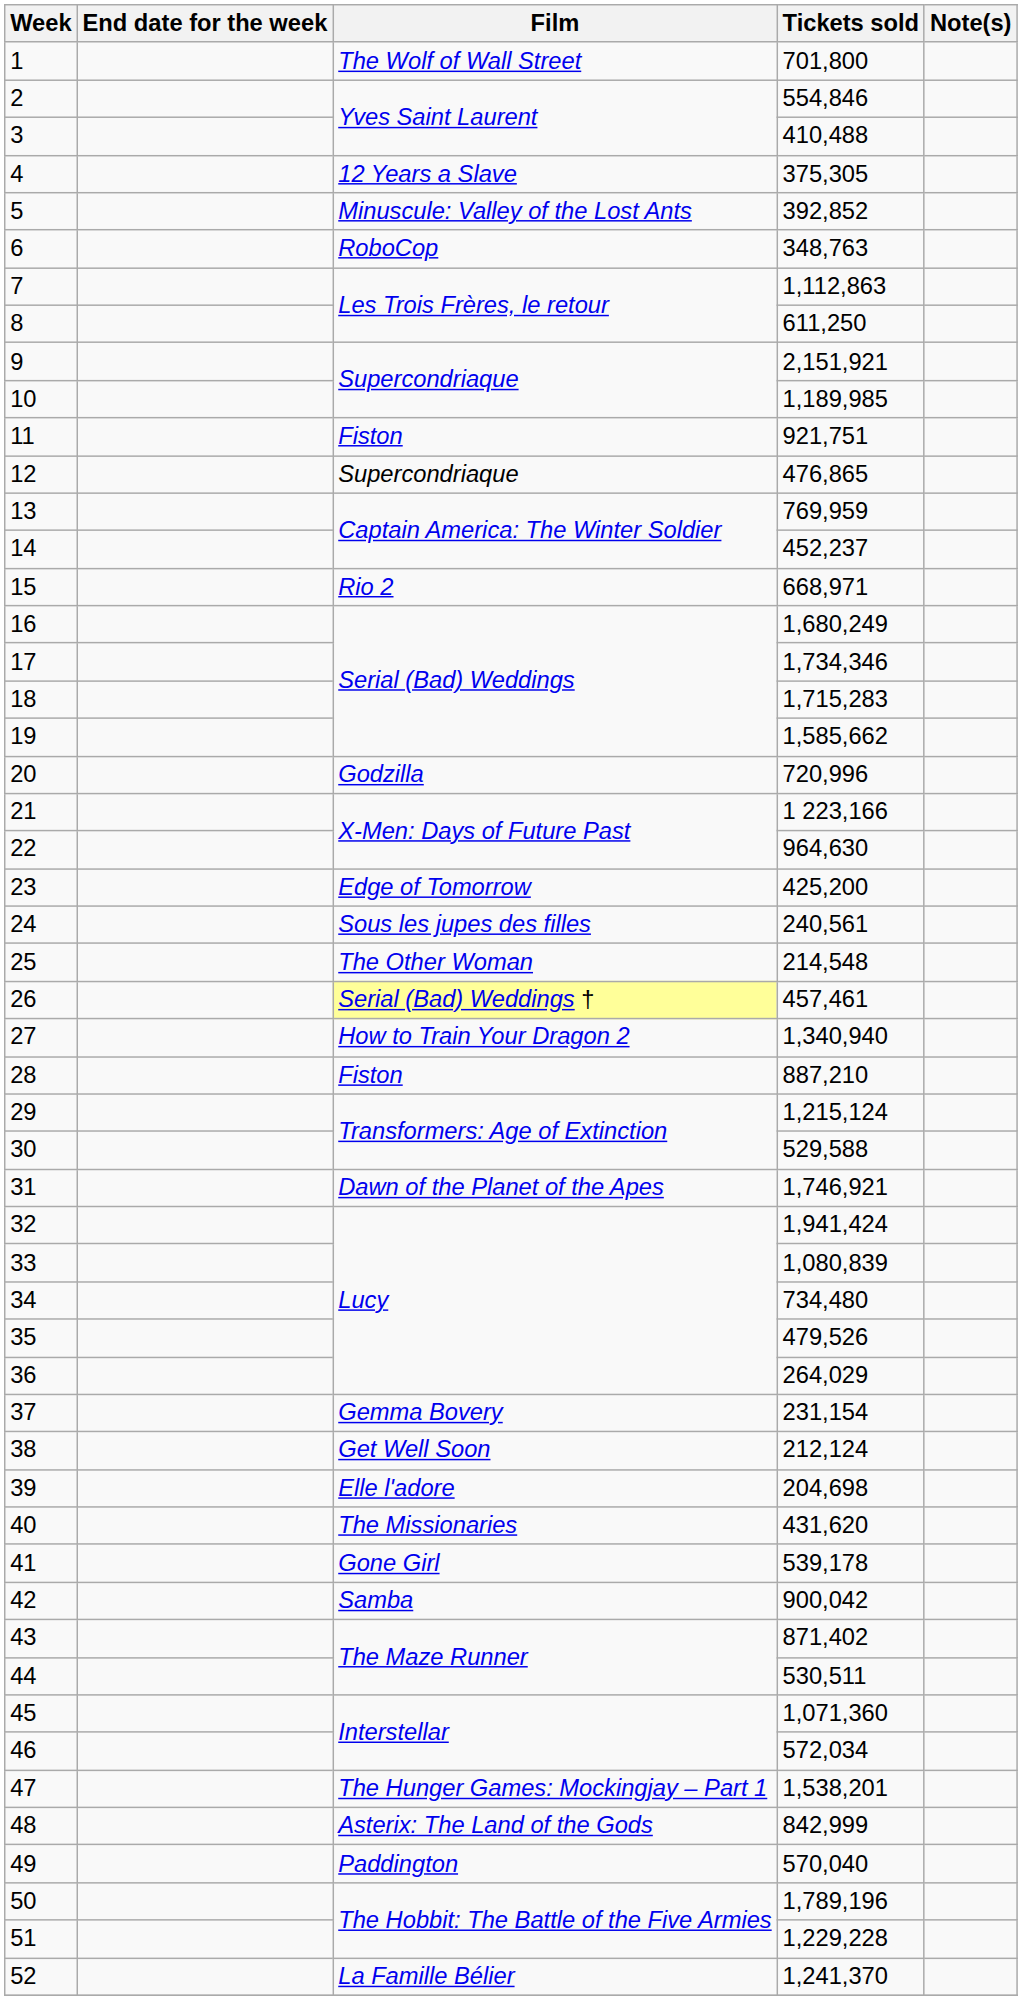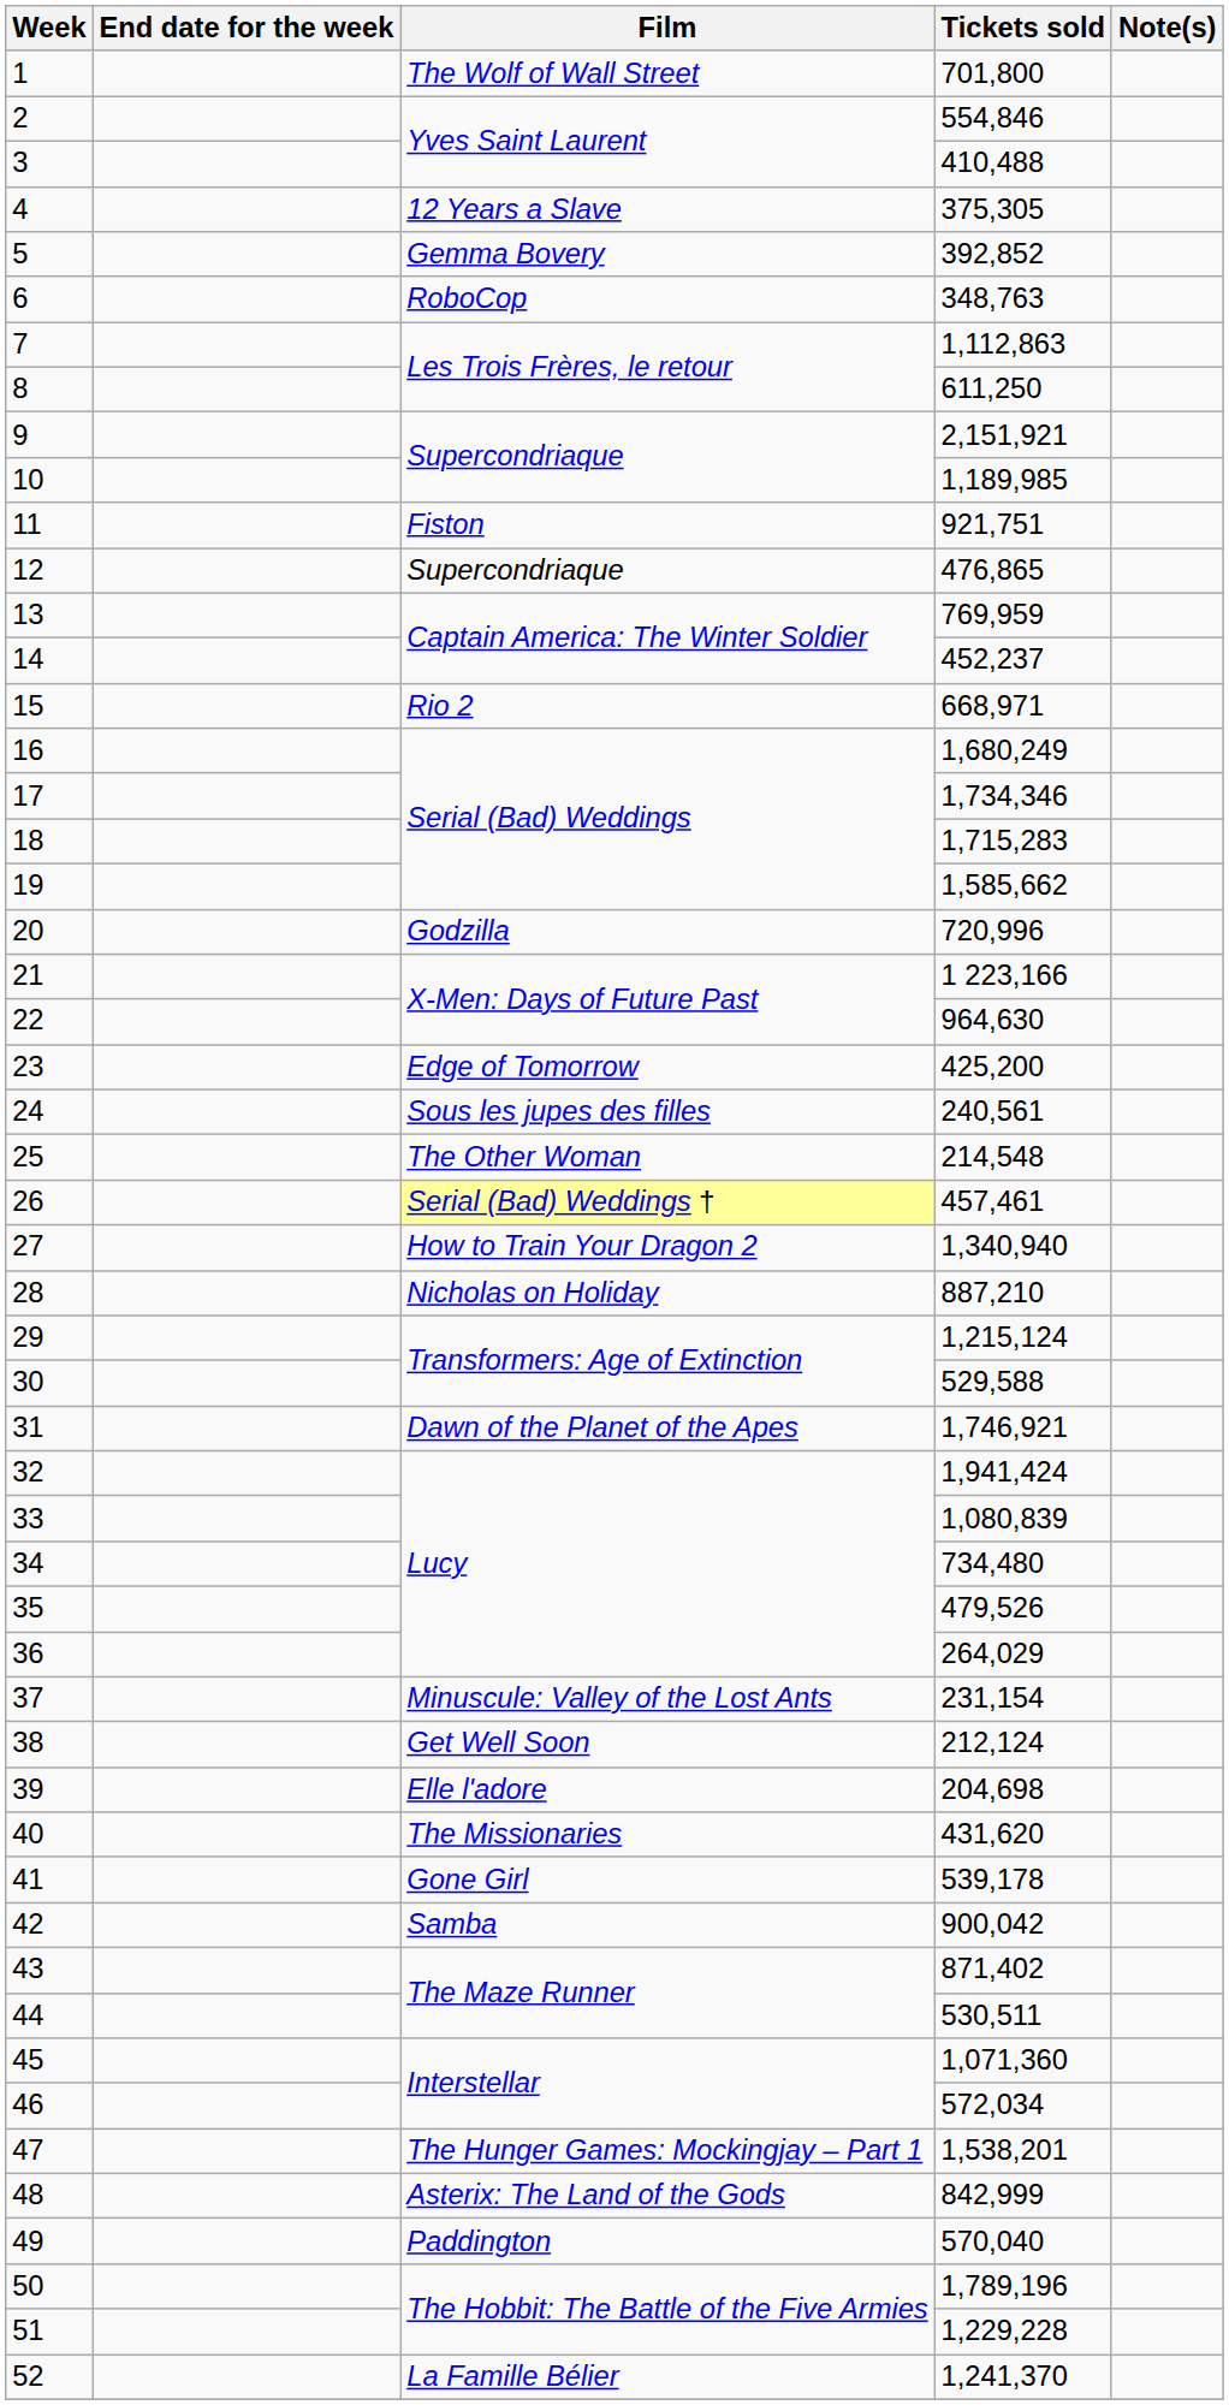5 | Film: Minuscule: Valley of the Lost Ants -> Gemma Bovery
28 | Film: Fiston -> Nicholas on Holiday
37 | Film: Gemma Bovery -> Minuscule: Valley of the Lost Ants
